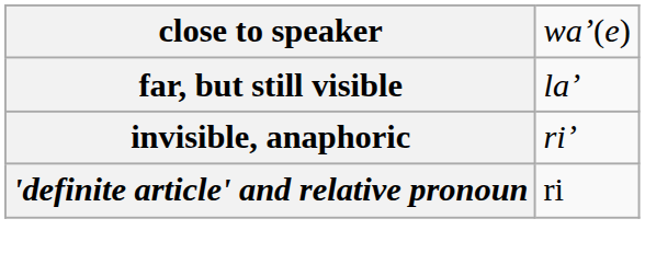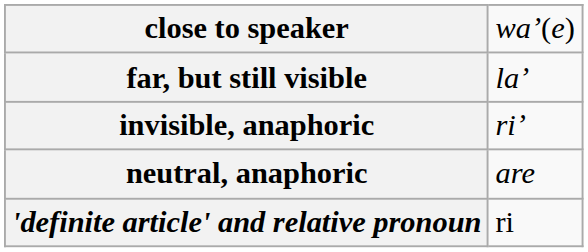+ row: neutral, anaphoric | are
